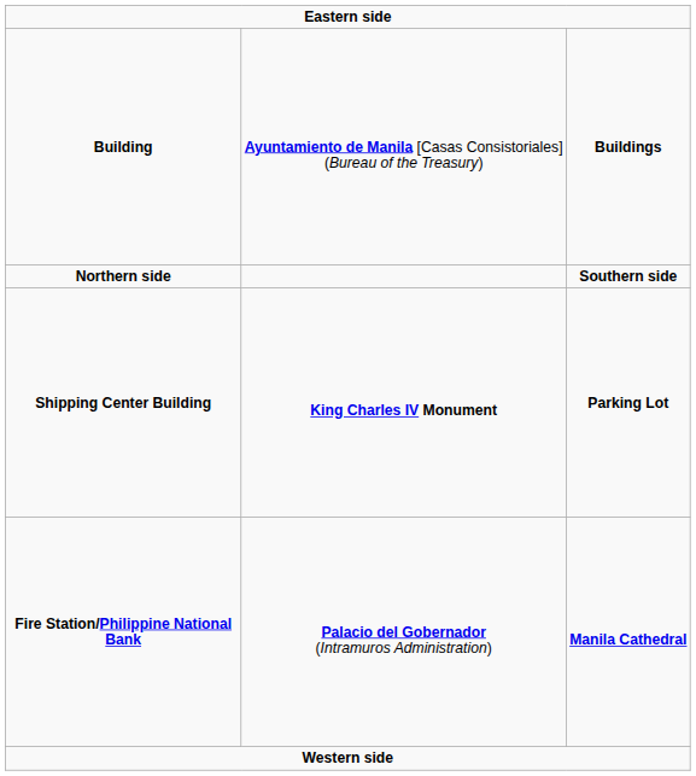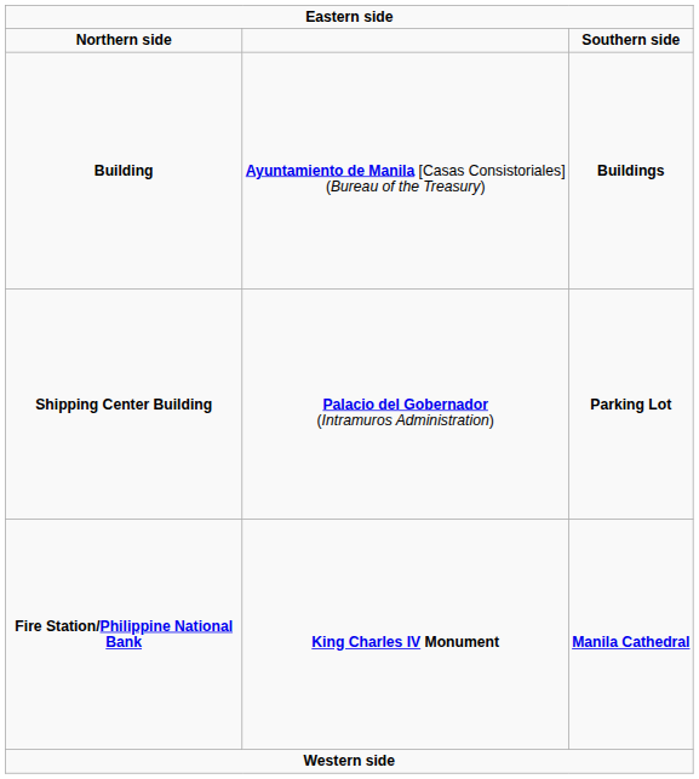rows swapped: Northern side <-> Building
Shipping Center Building | column 2: King Charles IV Monument -> Palacio del Gobernador (Intramuros Administration)
Fire Station/Philippine National Bank | column 2: Palacio del Gobernador (Intramuros Administration) -> King Charles IV Monument
